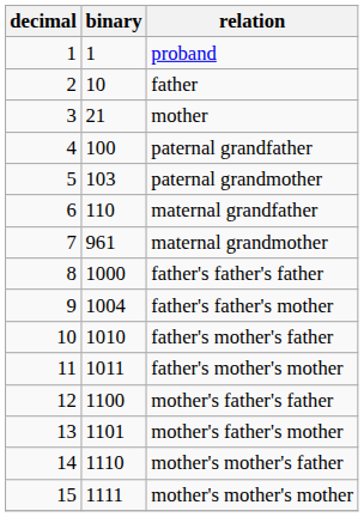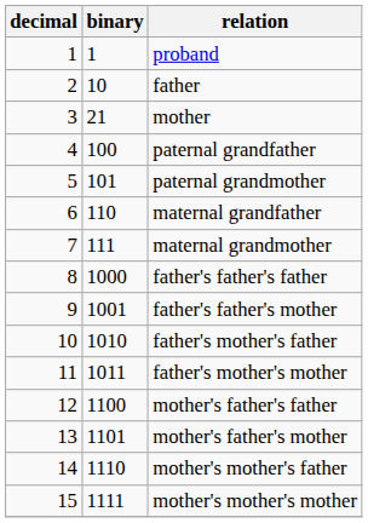paternal grandmother | binary: 103 -> 101
maternal grandmother | binary: 961 -> 111
father's father's mother | binary: 1004 -> 1001
